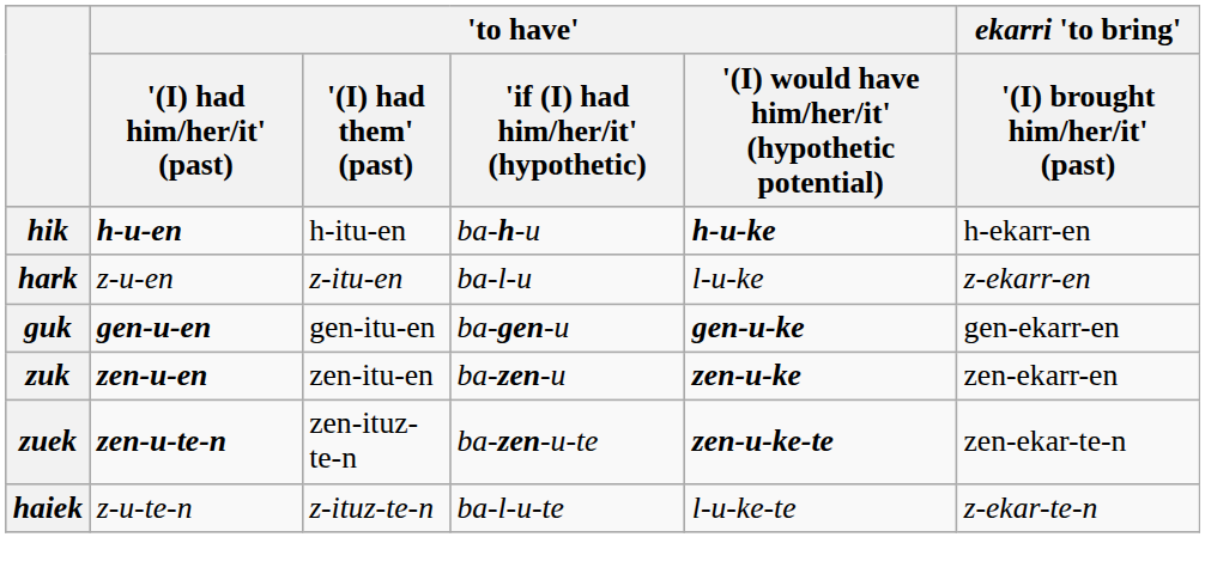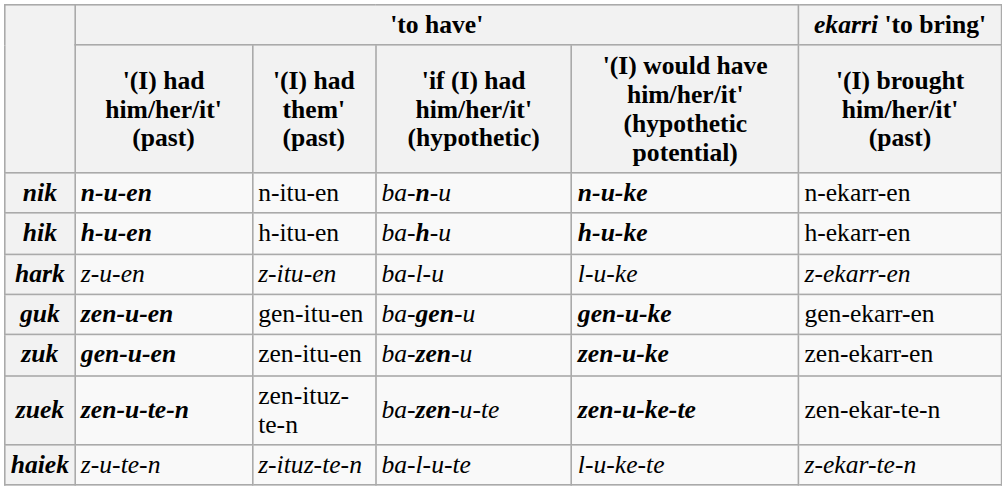+ row: nik | n-u-en | n-itu-en | ba-n-u | n-u-ke | n-ekarr-en
guk | 'to have' / '(I) had him/her/it' (past): gen-u-en -> zen-u-en
zuk | 'to have' / '(I) had him/her/it' (past): zen-u-en -> gen-u-en
